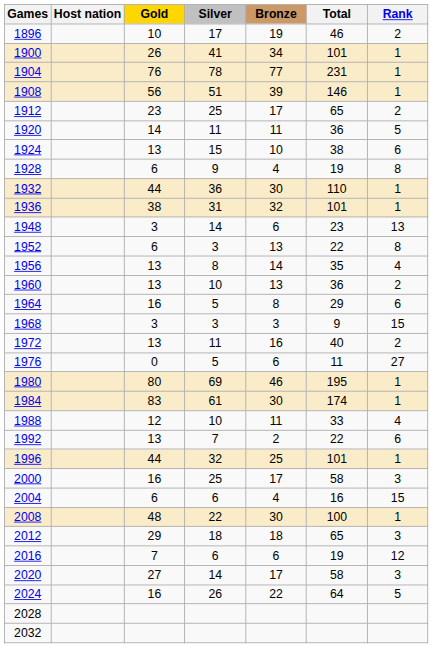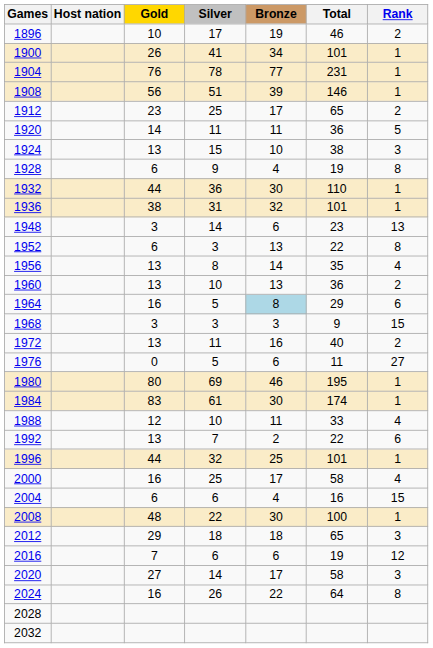1924 | Rank: 6 -> 3
1964 | Bronze: no background -> lightblue background
2000 | Rank: 3 -> 4
2024 | Rank: 5 -> 8
